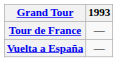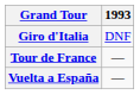+ row: Giro d'Italia | DNF
